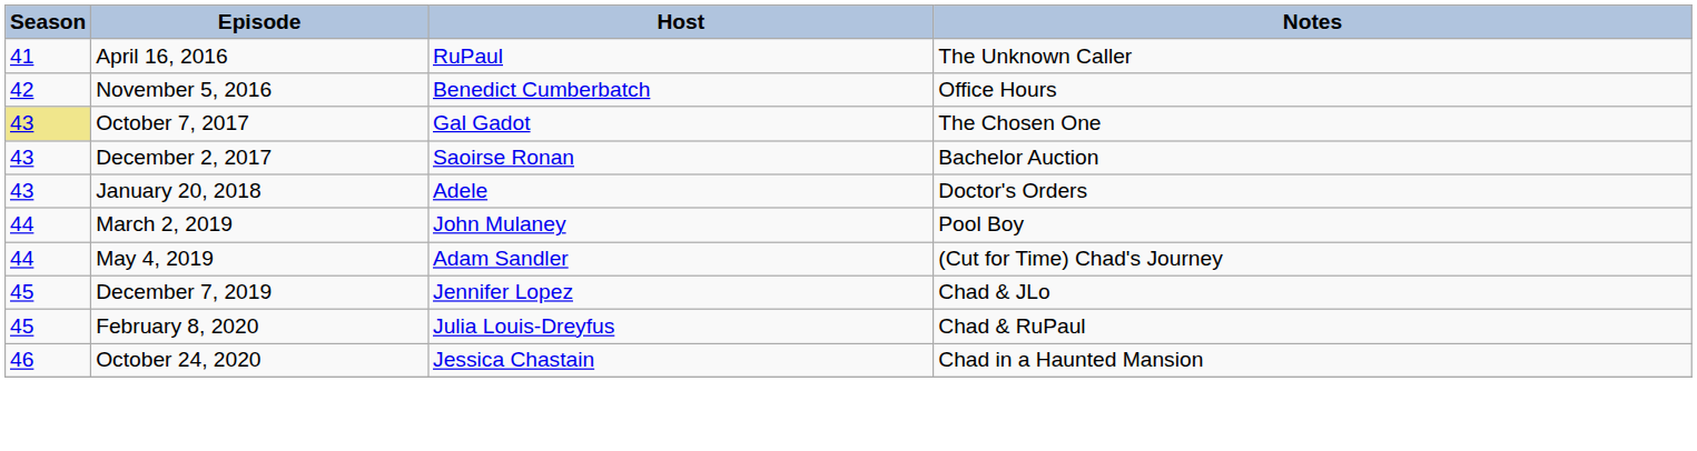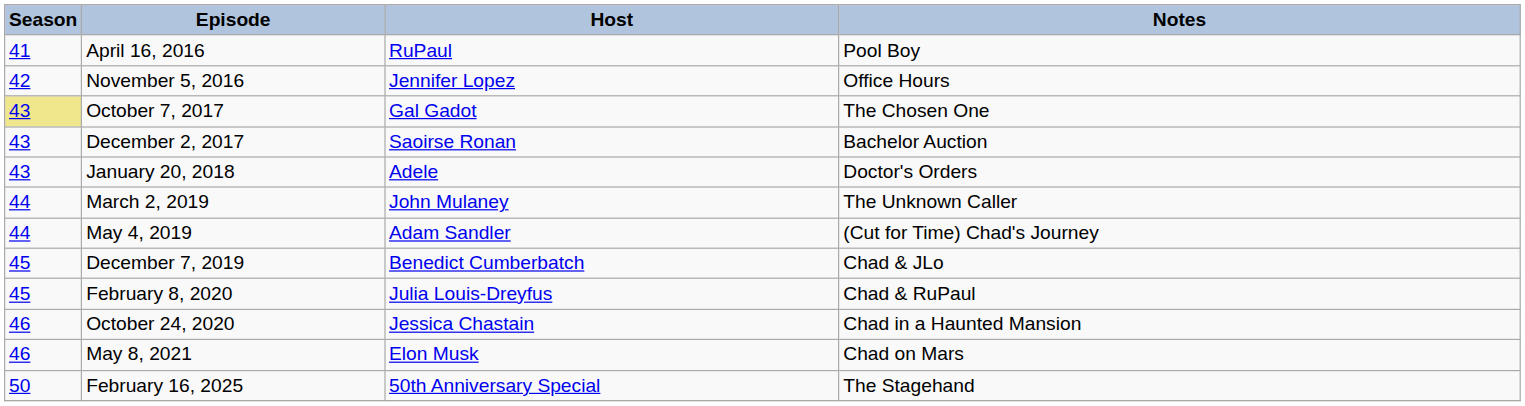April 16, 2016 | Notes: The Unknown Caller -> Pool Boy
November 5, 2016 | Host: Benedict Cumberbatch -> Jennifer Lopez
March 2, 2019 | Notes: Pool Boy -> The Unknown Caller
December 7, 2019 | Host: Jennifer Lopez -> Benedict Cumberbatch
+ row: 46 | May 8, 2021 | Elon Musk | Chad on Mars
+ row: 50 | February 16, 2025 | 50th Anniversary Special | The Stagehand
